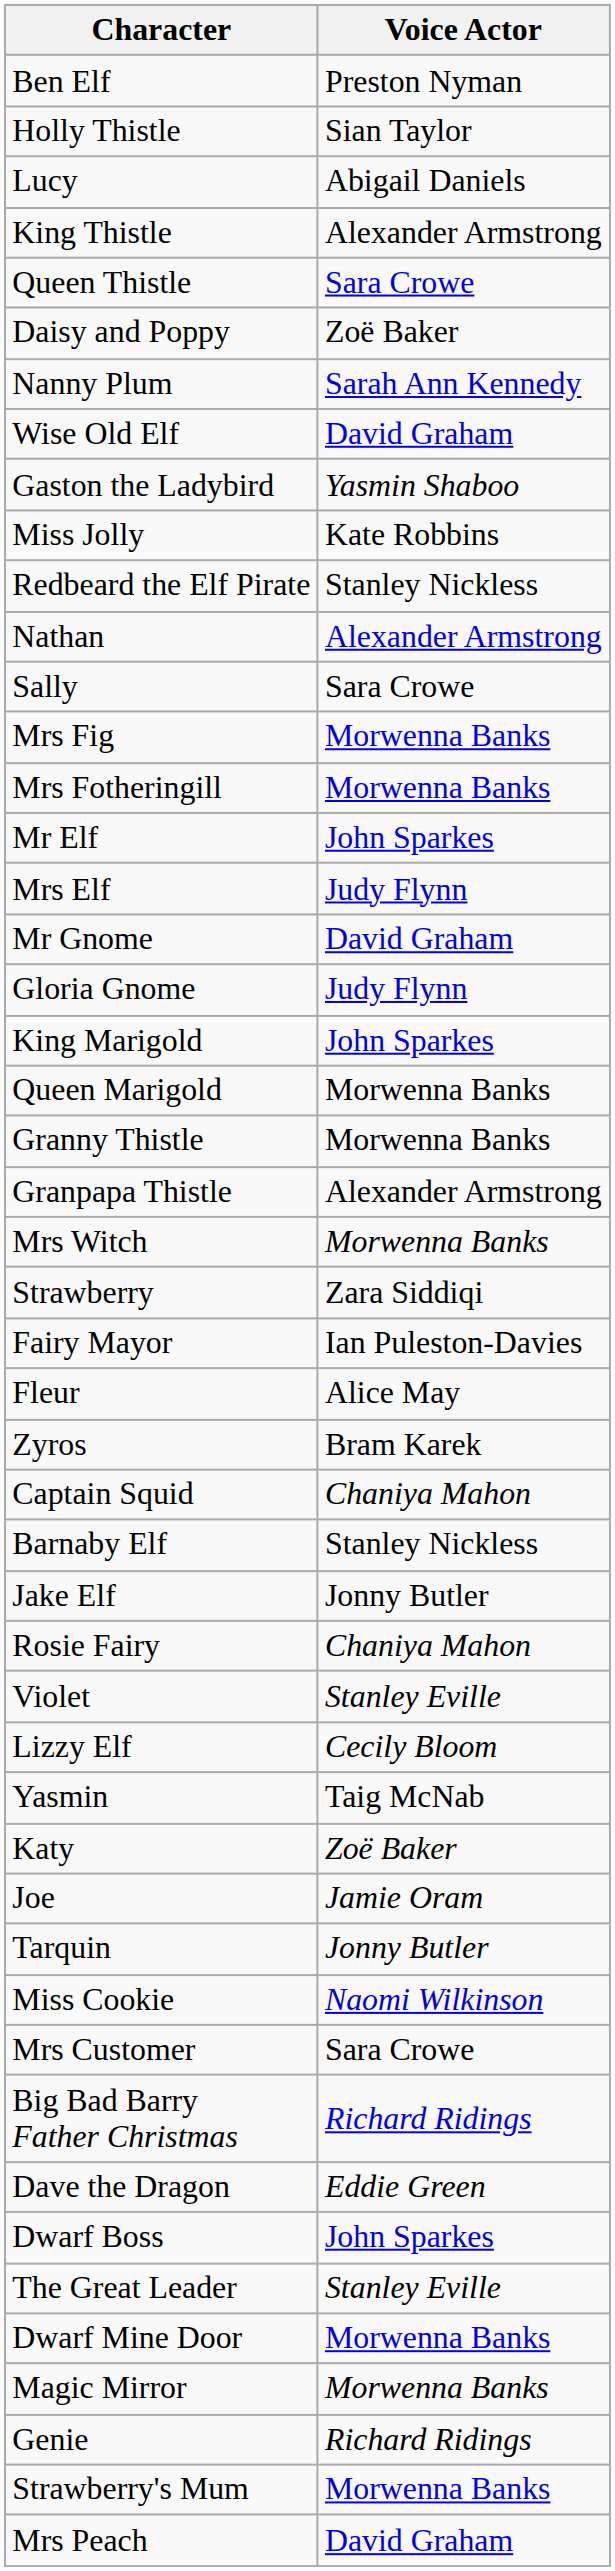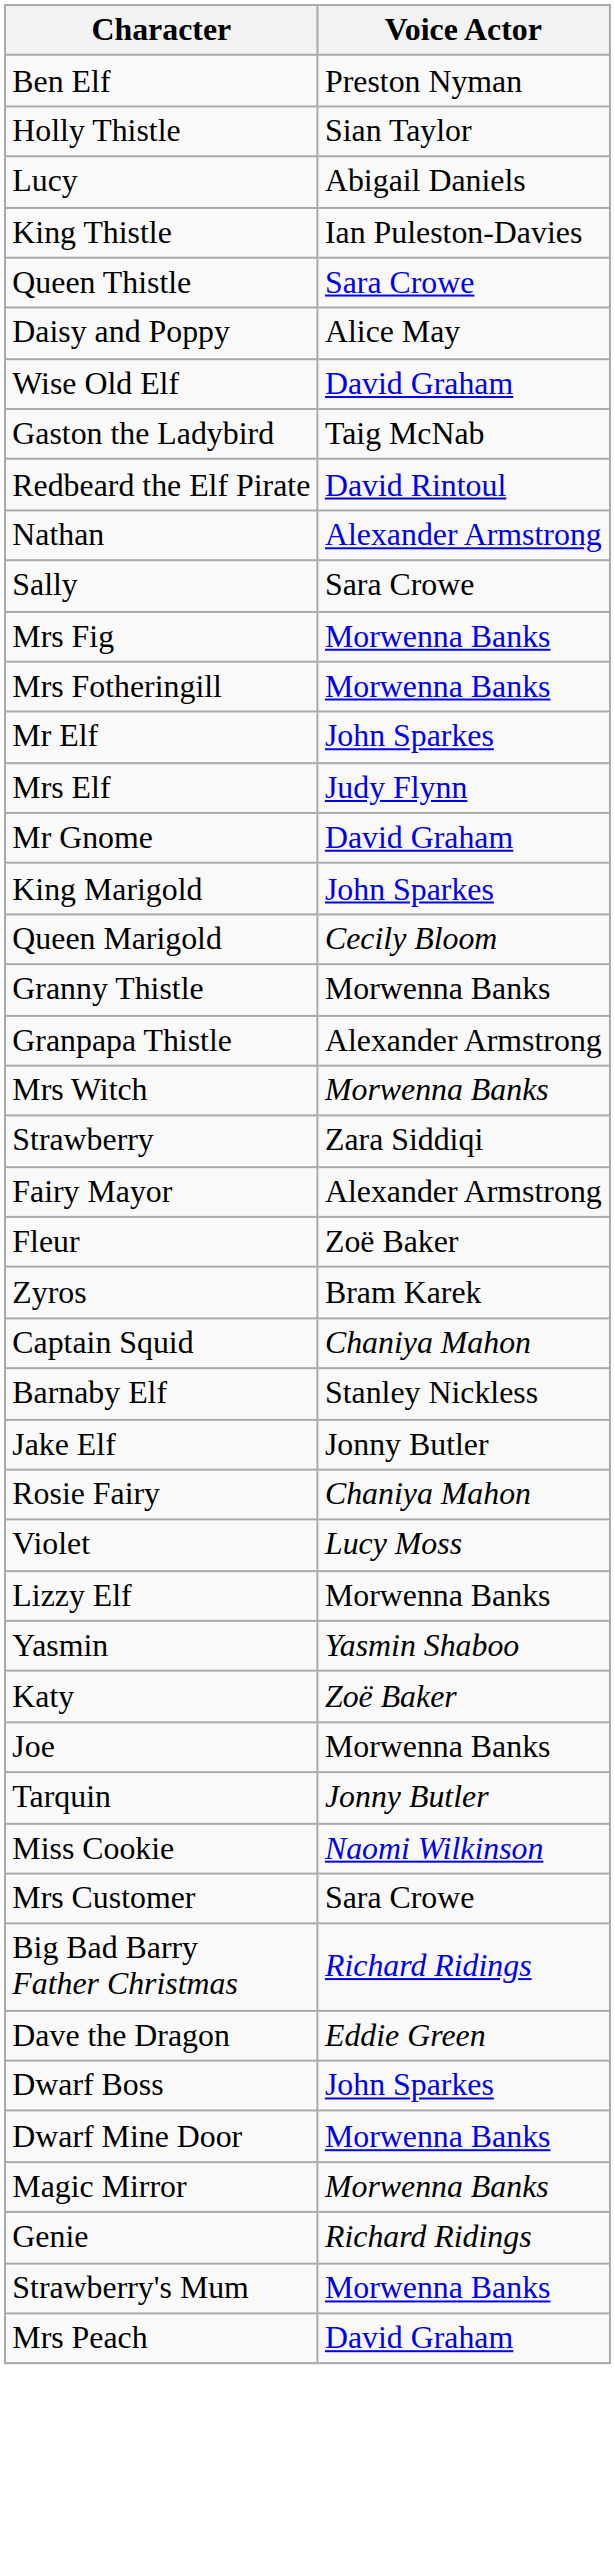King Thistle | Voice Actor: Alexander Armstrong -> Ian Puleston-Davies
Daisy and Poppy | Voice Actor: Zoë Baker -> Alice May
- row: Nanny Plum | Sarah Ann Kennedy
Gaston the Ladybird | Voice Actor: Yasmin Shaboo -> Taig McNab
- row: Miss Jolly | Kate Robbins
Redbeard the Elf Pirate | Voice Actor: Stanley Nickless -> David Rintoul
- row: Gloria Gnome | Judy Flynn
Queen Marigold | Voice Actor: Morwenna Banks -> Cecily Bloom
Fairy Mayor | Voice Actor: Ian Puleston-Davies -> Alexander Armstrong
Fleur | Voice Actor: Alice May -> Zoë Baker
Violet | Voice Actor: Stanley Eville -> Lucy Moss
Lizzy Elf | Voice Actor: Cecily Bloom -> Morwenna Banks
Yasmin | Voice Actor: Taig McNab -> Yasmin Shaboo
Joe | Voice Actor: Jamie Oram -> Morwenna Banks
- row: The Great Leader | Stanley Eville
